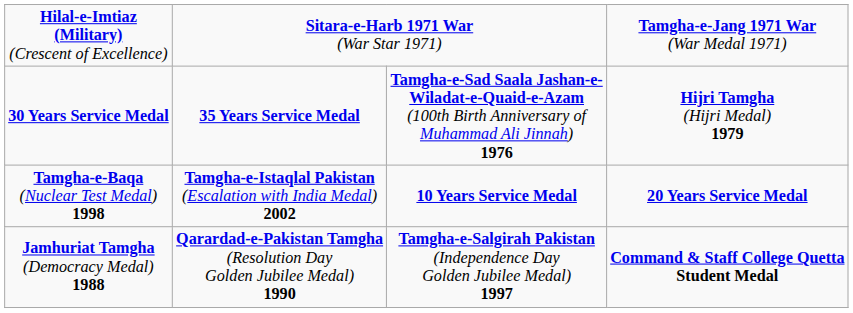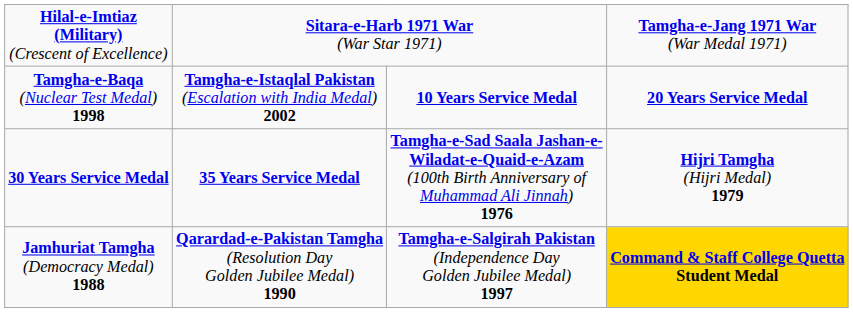rows swapped: Tamgha-e-Baqa (Nuclear Test Medal) 1998 <-> 30 Years Service Medal
Jamhuriat Tamgha (Democracy Medal) 1988 | column 4: no background -> gold background
